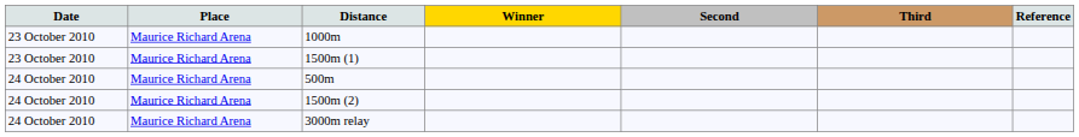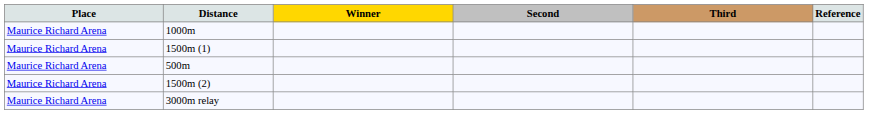- column: Date | 23 October 2010 | 23 October 2010 | 24 October 2010 | 24 October 2010 | 24 October 2010
